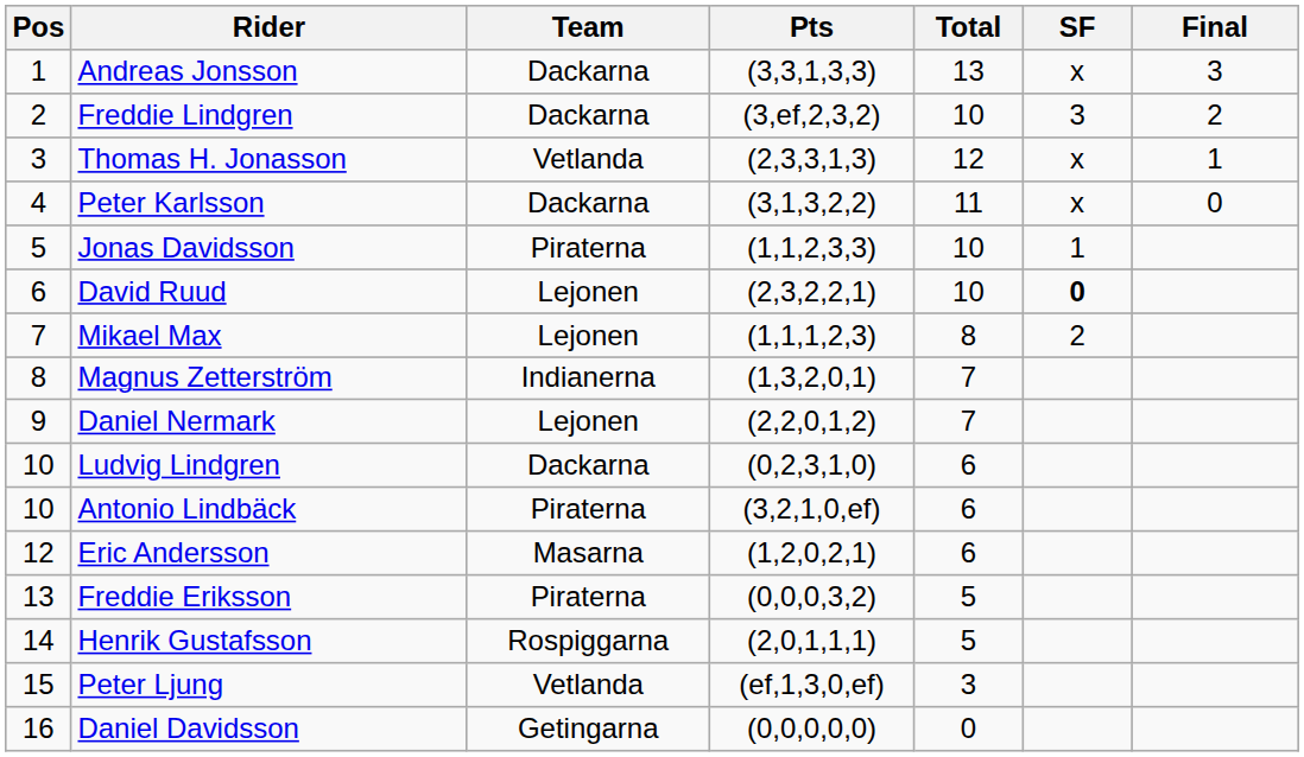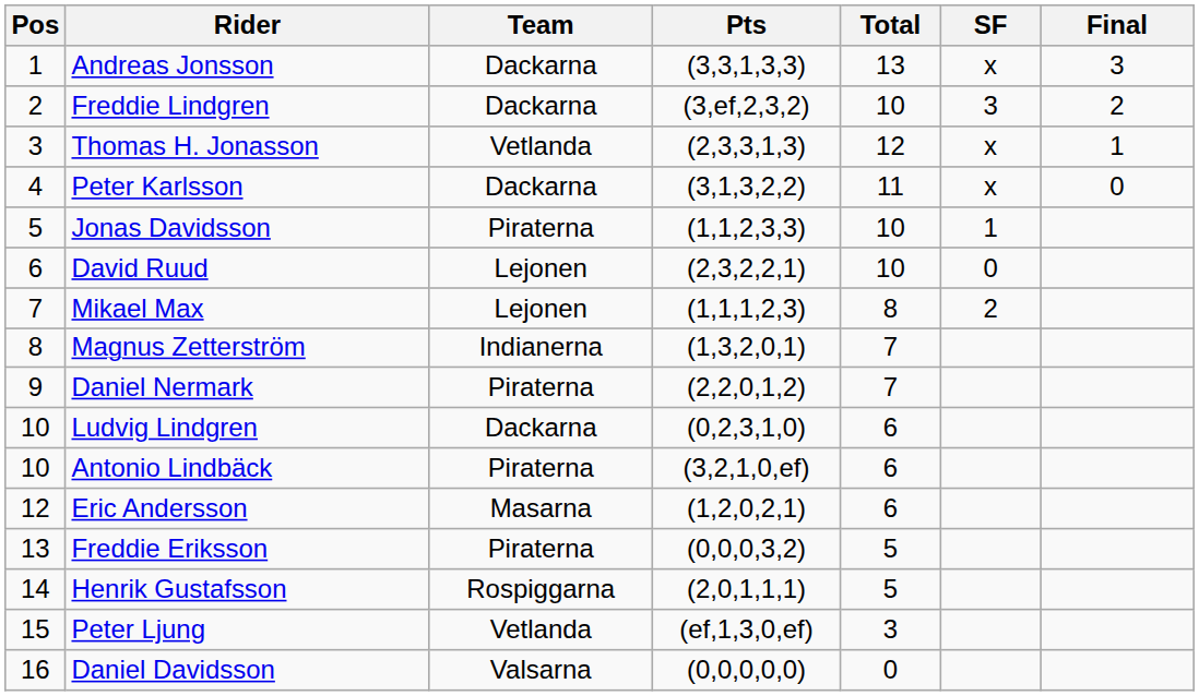David Ruud | SF: bold -> normal
Daniel Nermark | Team: Lejonen -> Piraterna
Daniel Davidsson | Team: Getingarna -> Valsarna
